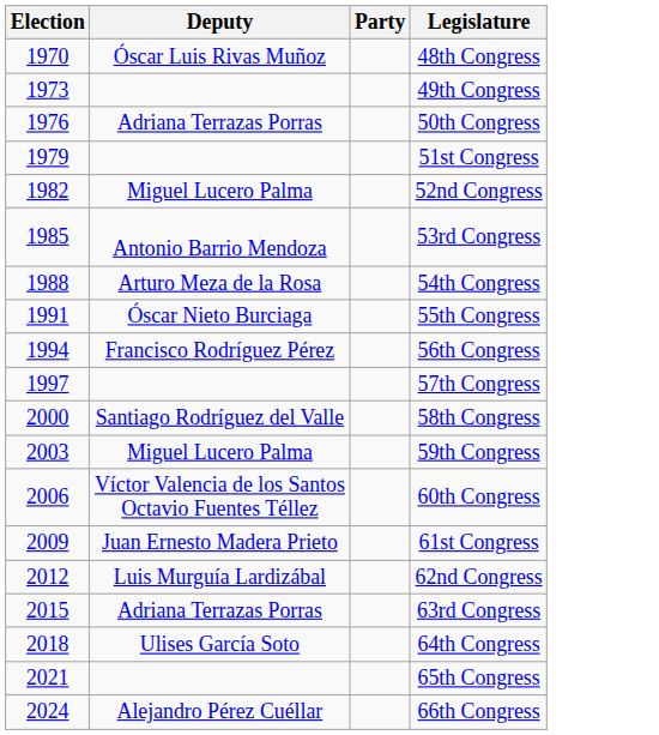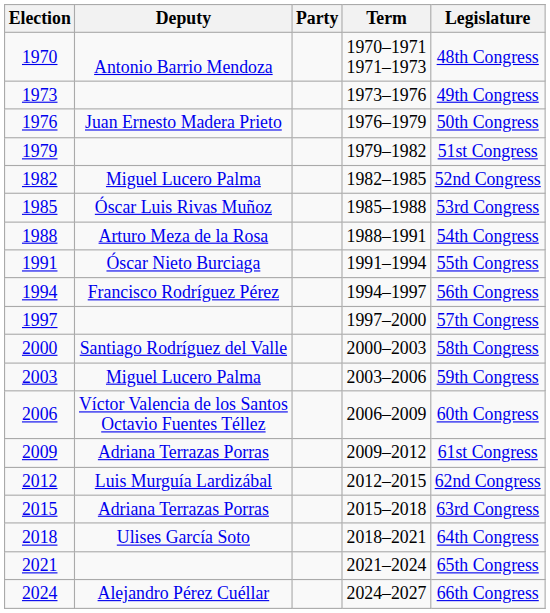+ column: Term | 1970–1971 1971–1973 | 1973–1976 | 1976–1979 | 1979–1982 | 1982–1985 | 1985–1988 | 1988–1991 | 1991–1994 | 1994–1997 | 1997–2000 | 2000–2003 | 2003–2006 | 2006–2009 | 2009–2012 | 2012–2015 | 2015–2018 | 2018–2021 | 2021–2024 | 2024–2027
1970 | Deputy: Óscar Luis Rivas Muñoz -> Antonio Barrio Mendoza
1976 | Deputy: Adriana Terrazas Porras -> Juan Ernesto Madera Prieto
1985 | Deputy: Antonio Barrio Mendoza -> Óscar Luis Rivas Muñoz
2009 | Deputy: Juan Ernesto Madera Prieto -> Adriana Terrazas Porras
